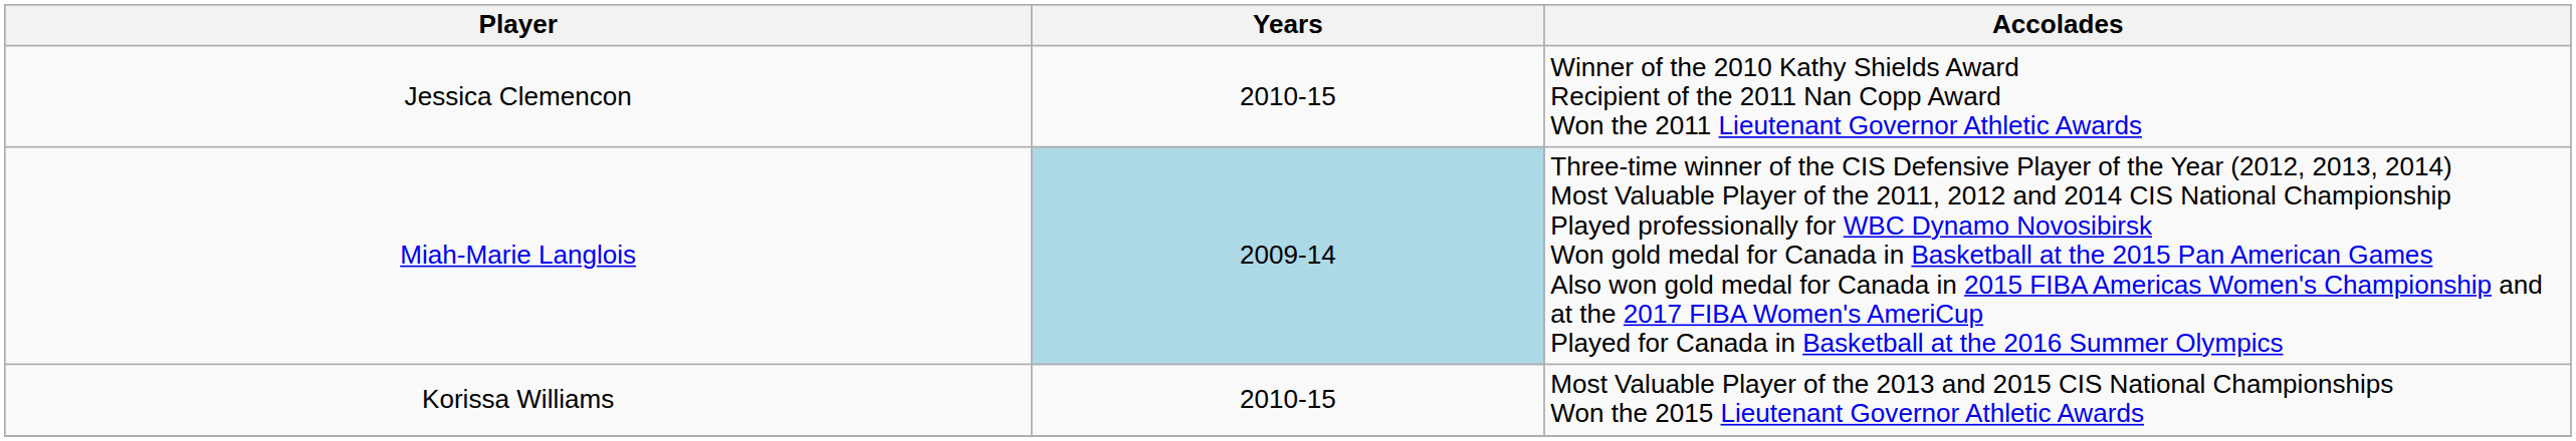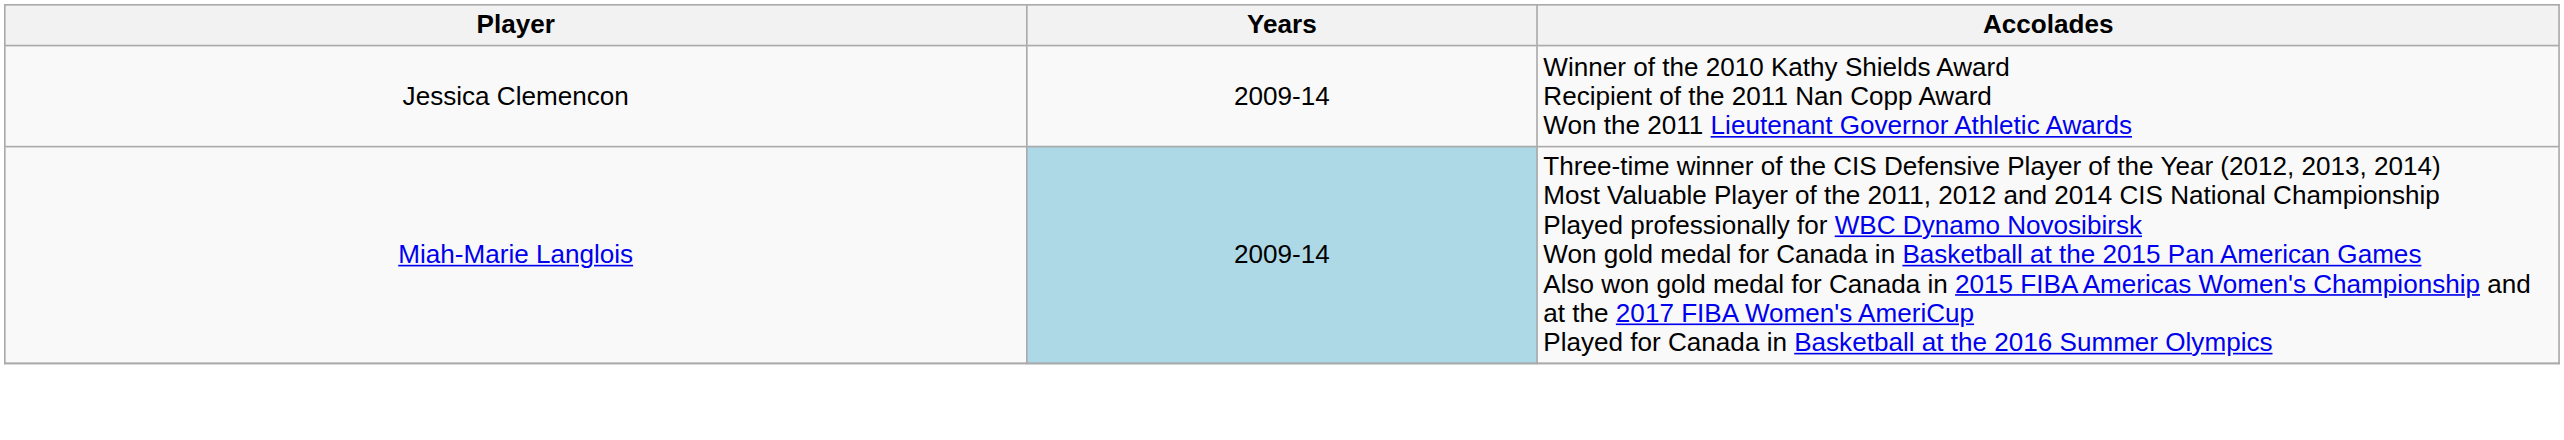Jessica Clemencon | Years: 2010-15 -> 2009-14
- row: Korissa Williams | 2010-15 | Most Valuable Player of the 2013 and 2015 CIS National Championships Won the 2015 Lieutenant Governor Athletic Awards
